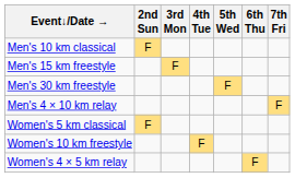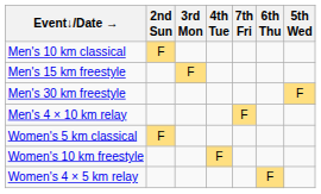columns swapped: 5th Wed <-> 7th Fri
